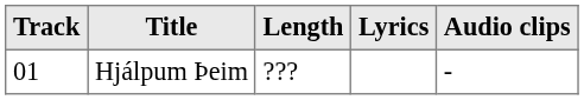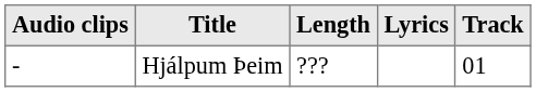columns swapped: Track <-> Audio clips
